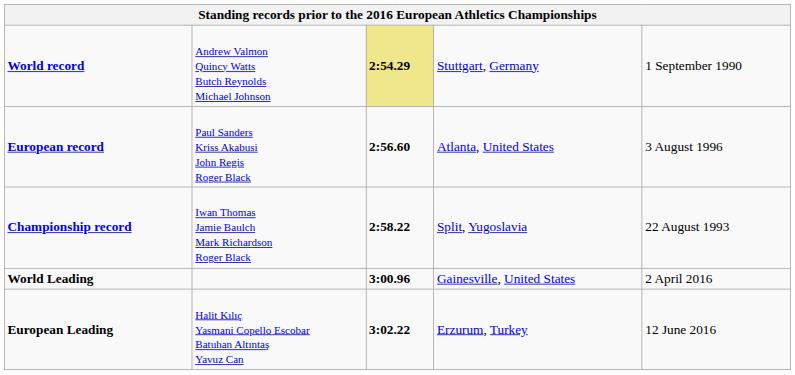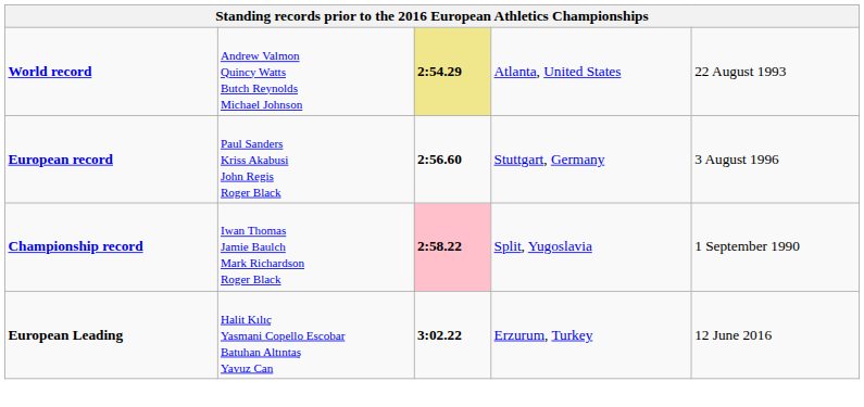World record | column 4: Stuttgart, Germany -> Atlanta, United States
World record | column 5: 1 September 1990 -> 22 August 1993
European record | column 4: Atlanta, United States -> Stuttgart, Germany
Championship record | column 3: no background -> pink background
Championship record | column 5: 22 August 1993 -> 1 September 1990
- row: World Leading | 3:00.96 | Gainesville, United States | 2 April 2016
